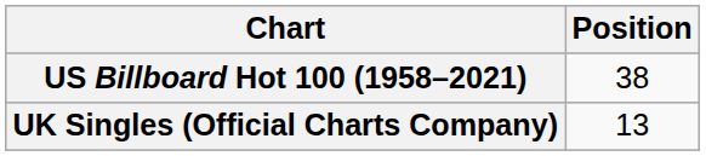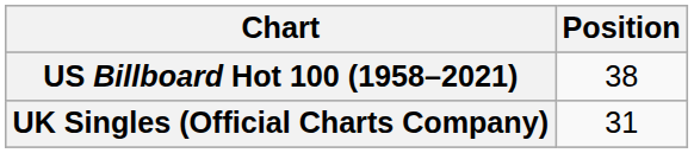UK Singles (Official Charts Company) | Position: 13 -> 31
